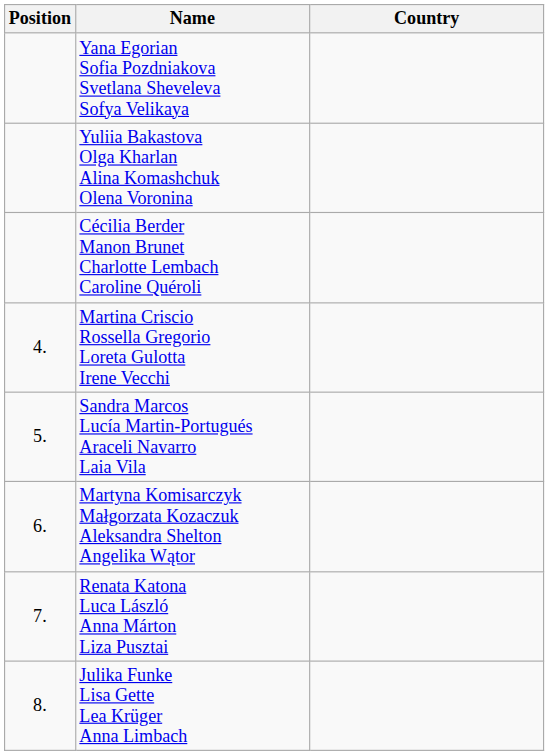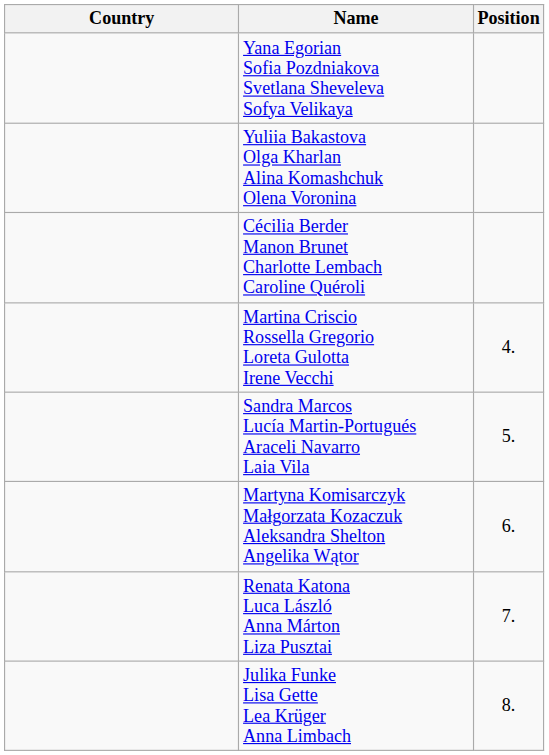columns swapped: Position <-> Country
